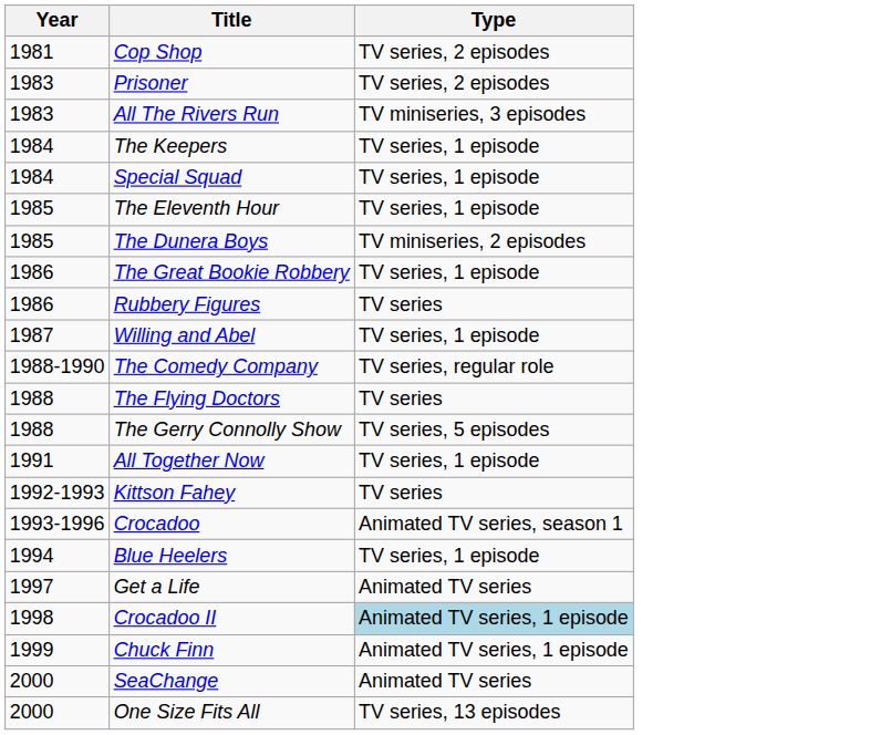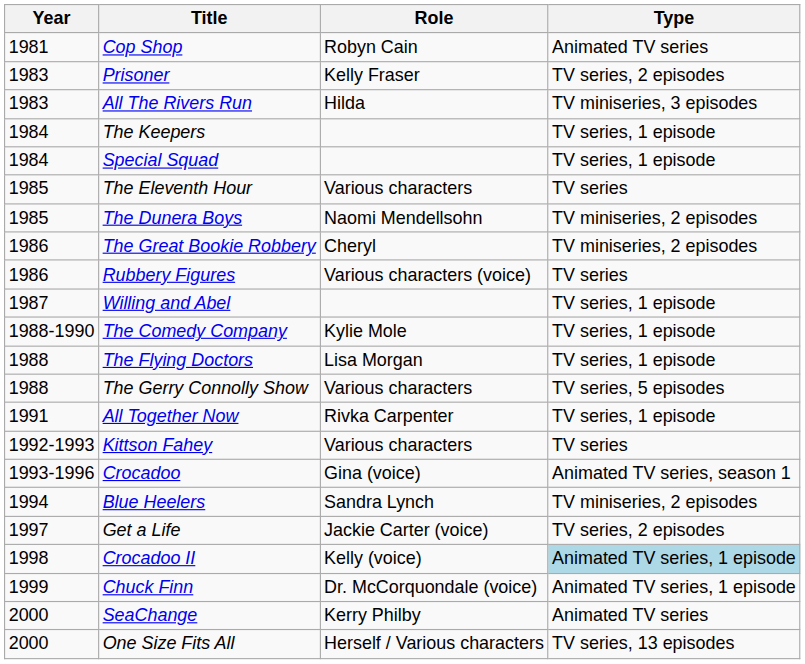+ column: Role | Robyn Cain | Kelly Fraser | Hilda | Various characters | Naomi Mendellsohn | Cheryl | Various characters (voice) | Kylie Mole | Lisa Morgan | Various characters | Rivka Carpenter | Various characters | Gina (voice) | Sandra Lynch | Jackie Carter (voice) | Kelly (voice) | Dr. McCorquondale (voice) | Kerry Philby | Herself / Various characters
Cop Shop | Type: TV series, 2 episodes -> Animated TV series
The Eleventh Hour | Type: TV series, 1 episode -> TV series
The Great Bookie Robbery | Type: TV series, 1 episode -> TV miniseries, 2 episodes
The Comedy Company | Type: TV series, regular role -> TV series, 1 episode
The Flying Doctors | Type: TV series -> TV series, 1 episode
Blue Heelers | Type: TV series, 1 episode -> TV miniseries, 2 episodes
Get a Life | Type: Animated TV series -> TV series, 2 episodes
